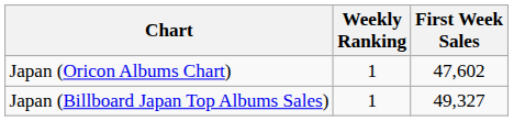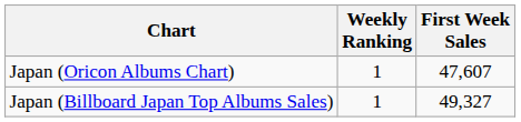Japan (Oricon Albums Chart) | First Week Sales: 47,602 -> 47,607
